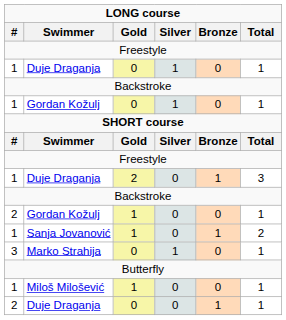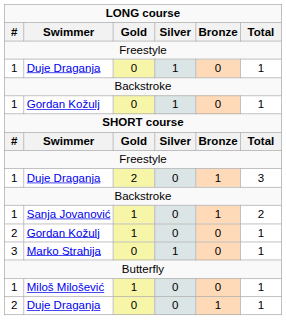rows swapped: Sanja Jovanović <-> 2 / Gordan Kožulj
